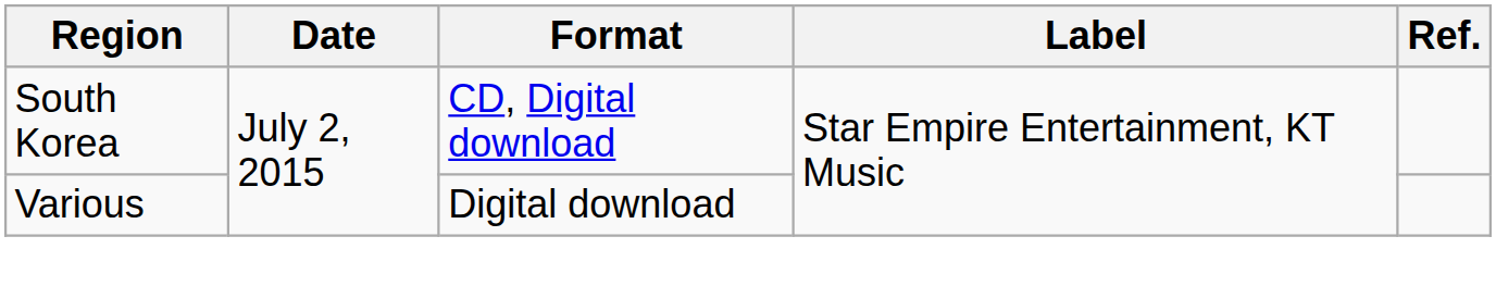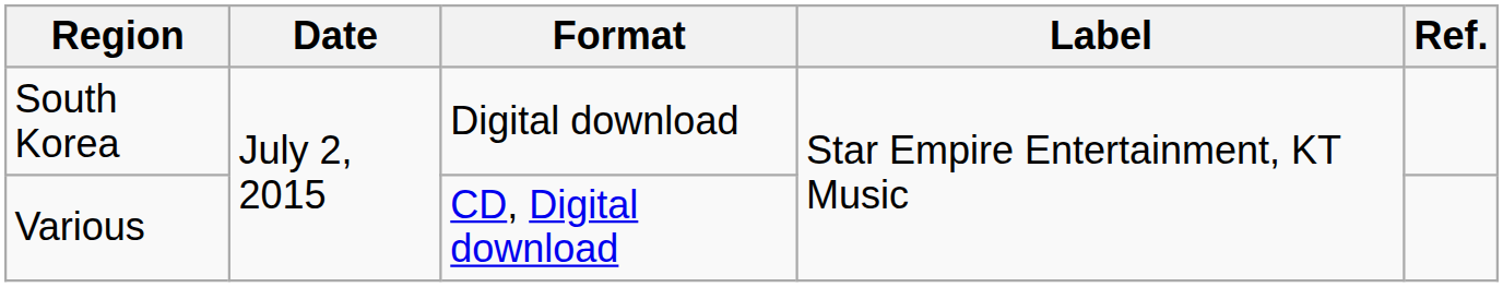South Korea | Format: CD, Digital download -> Digital download
Various | Format: Digital download -> CD, Digital download
